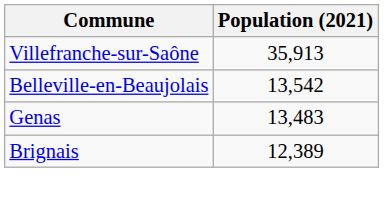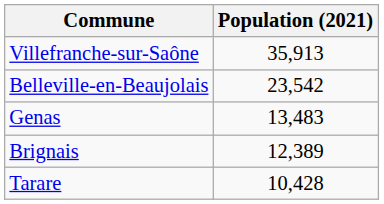Belleville-en-Beaujolais | Population (2021): 13,542 -> 23,542
+ row: Tarare | 10,428
